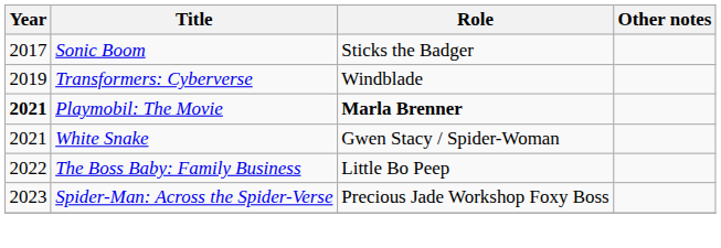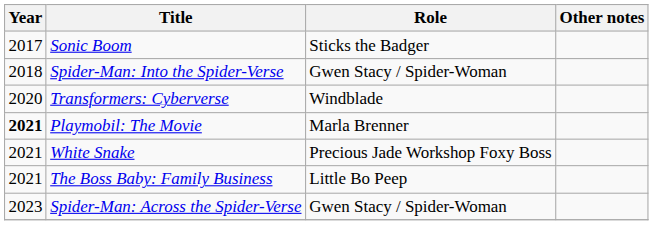+ row: 2018 | Spider-Man: Into the Spider-Verse | Gwen Stacy / Spider-Woman
Transformers: Cyberverse | Year: 2019 -> 2020
Playmobil: The Movie | Role: bold -> normal
White Snake | Role: Gwen Stacy / Spider-Woman -> Precious Jade Workshop Foxy Boss
The Boss Baby: Family Business | Year: 2022 -> 2021
Spider-Man: Across the Spider-Verse | Role: Precious Jade Workshop Foxy Boss -> Gwen Stacy / Spider-Woman
